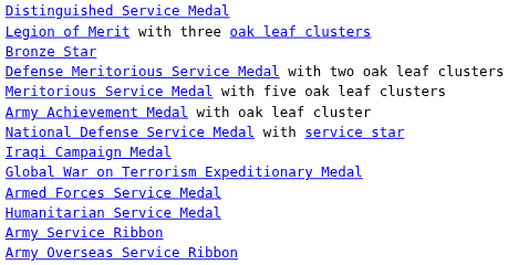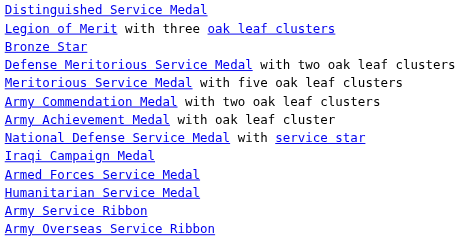+ row: Army Commendation Medal with two oak leaf clusters
- row: Global War on Terrorism Expeditionary Medal
